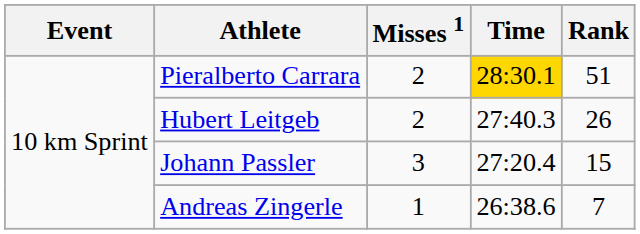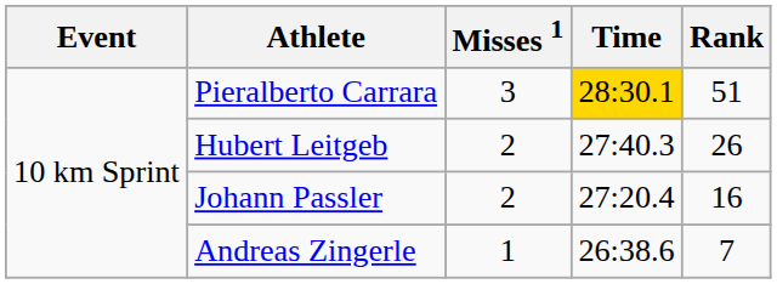Pieralberto Carrara | Misses 1: 2 -> 3
Johann Passler | Misses 1: 3 -> 2
Johann Passler | Rank: 15 -> 16
